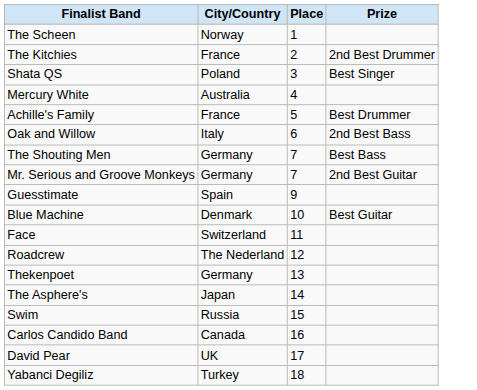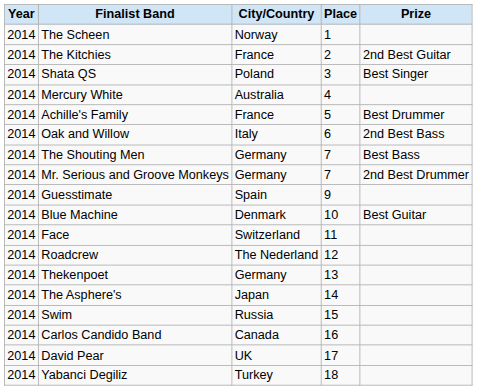+ column: Year | 2014 | 2014 | 2014 | 2014 | 2014 | 2014 | 2014 | 2014 | 2014 | 2014 | 2014 | 2014 | 2014 | 2014 | 2014 | 2014 | 2014 | 2014
The Kitchies | Prize: 2nd Best Drummer -> 2nd Best Guitar
Mr. Serious and Groove Monkeys | Prize: 2nd Best Guitar -> 2nd Best Drummer
